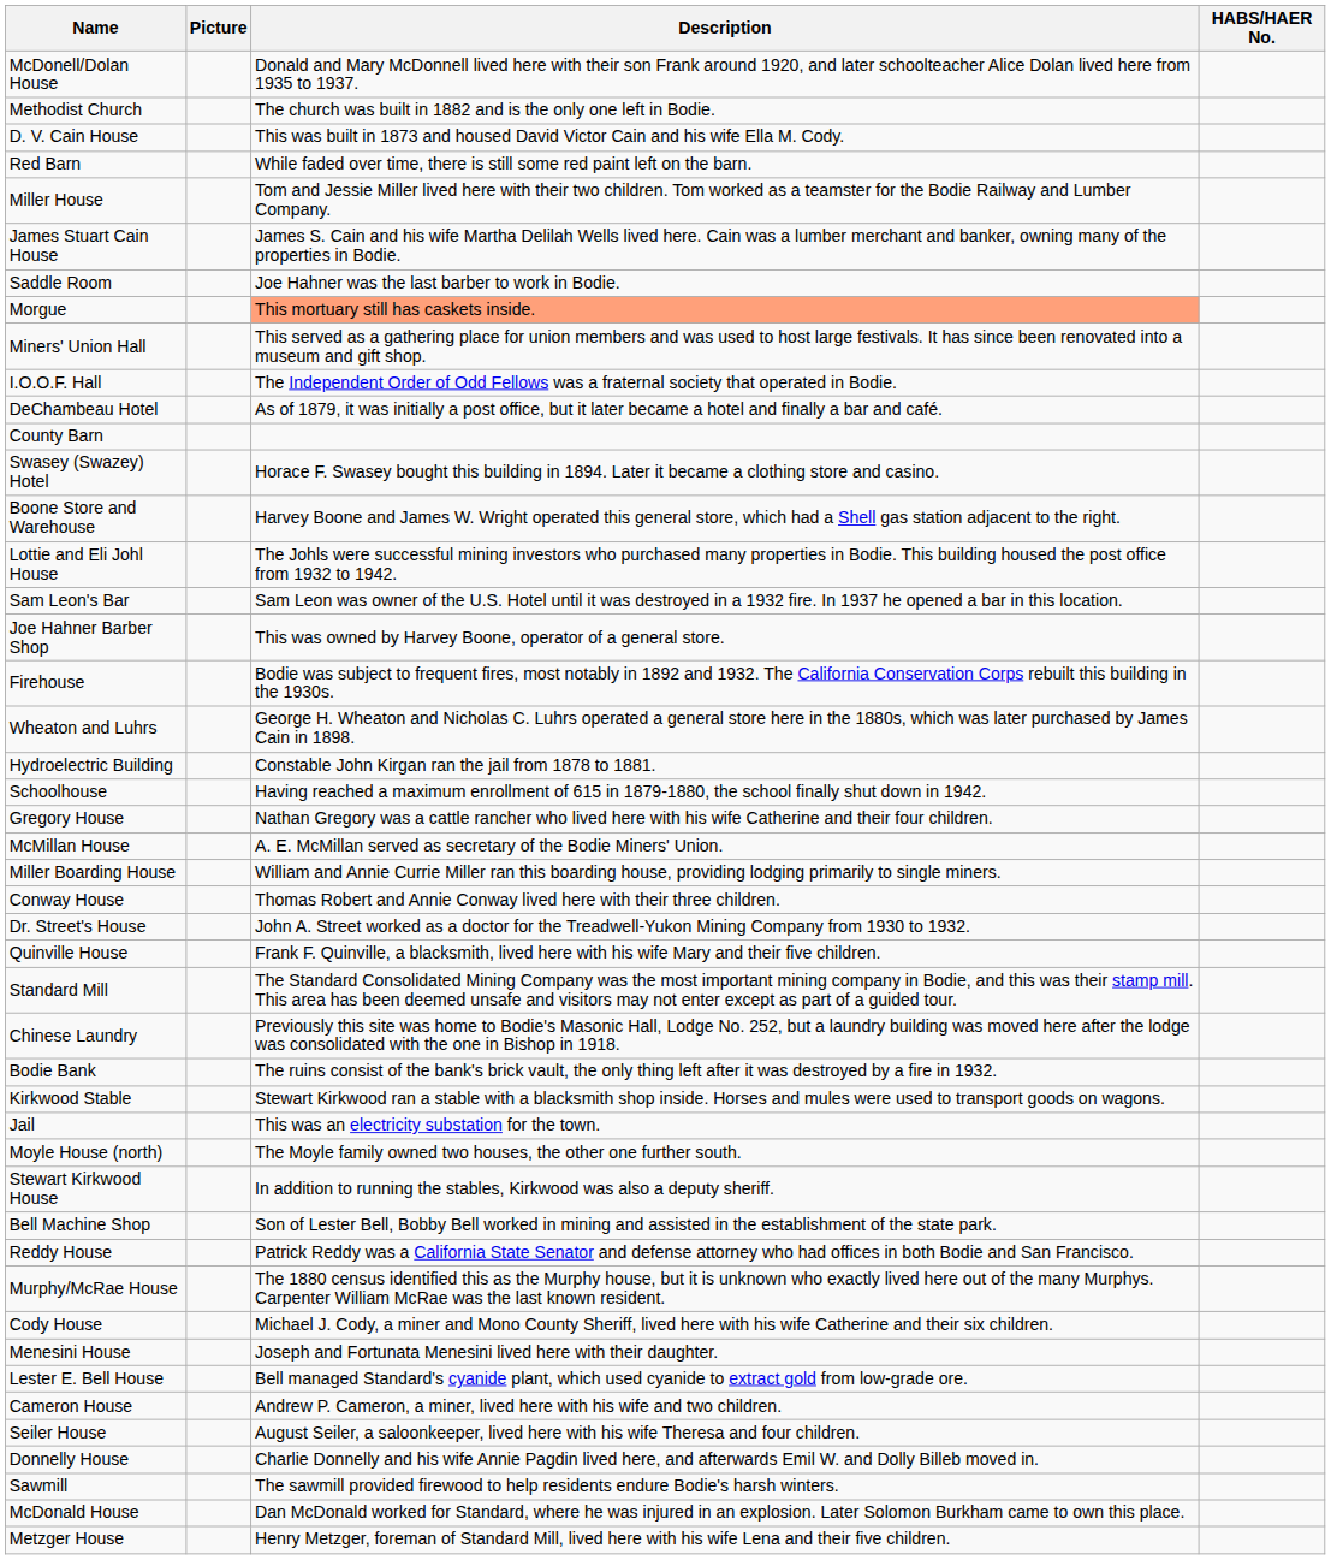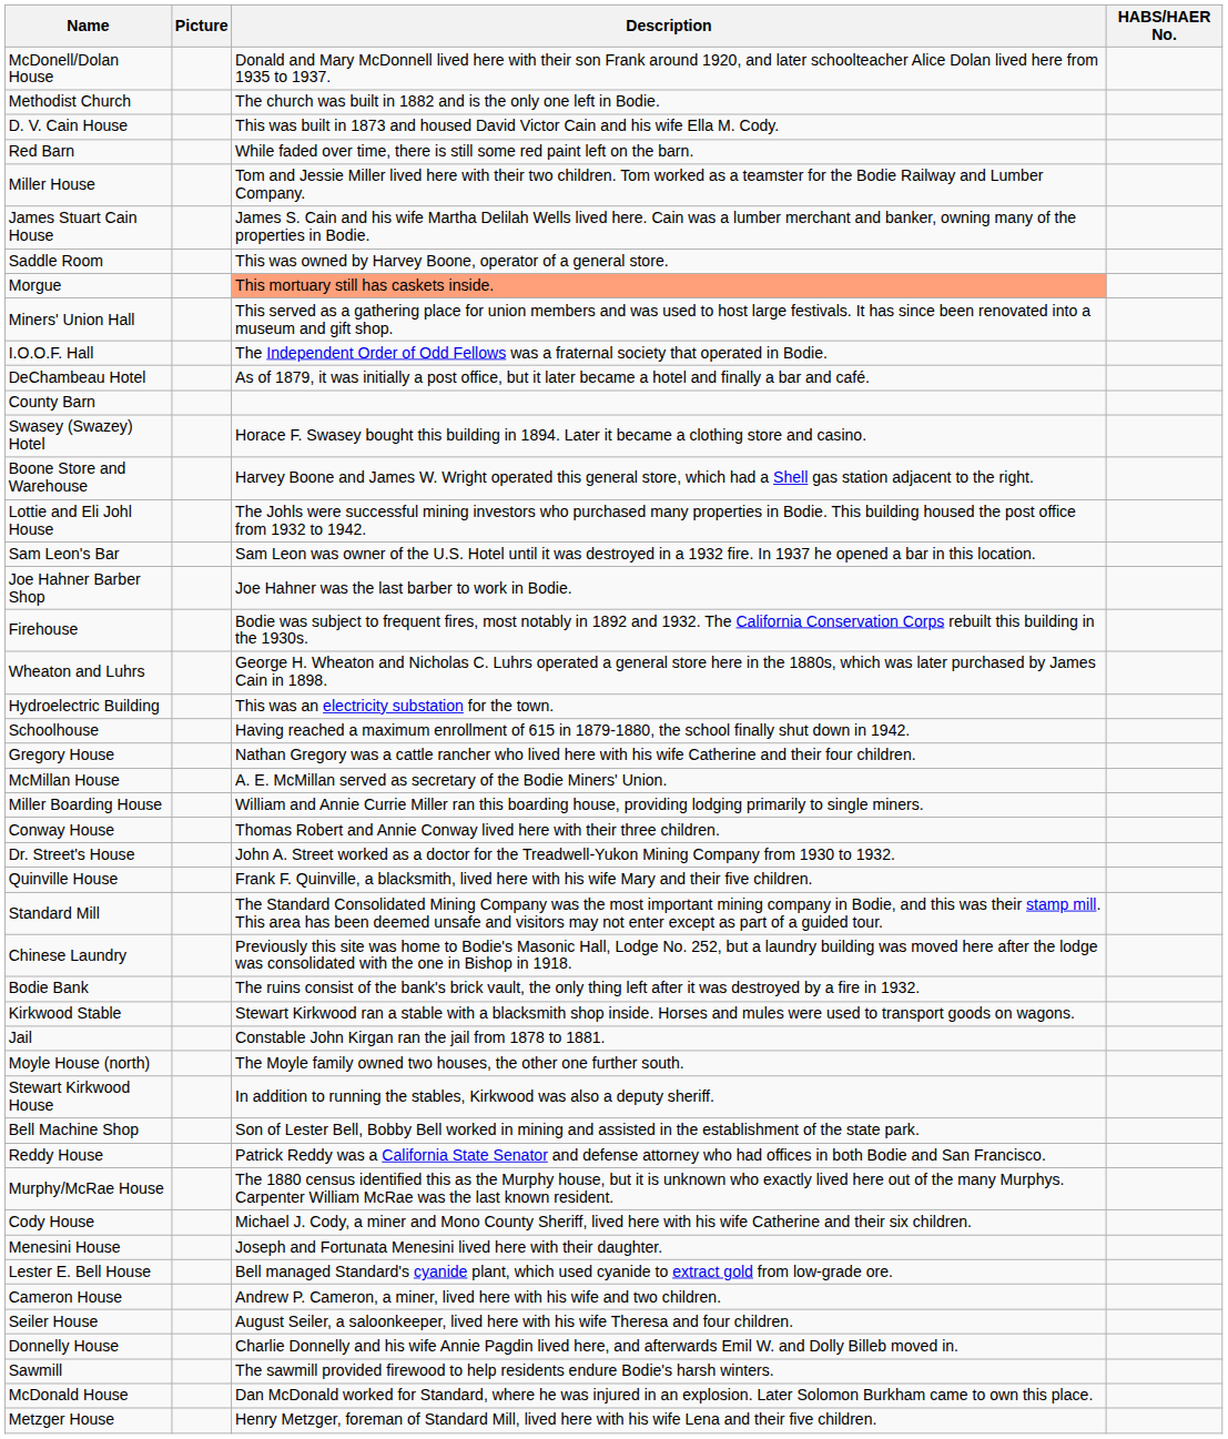Saddle Room | Description: Joe Hahner was the last barber to work in Bodie. -> This was owned by Harvey Boone, operator of a general store.
Joe Hahner Barber Shop | Description: This was owned by Harvey Boone, operator of a general store. -> Joe Hahner was the last barber to work in Bodie.
Hydroelectric Building | Description: Constable John Kirgan ran the jail from 1878 to 1881. -> This was an electricity substation for the town.
Jail | Description: This was an electricity substation for the town. -> Constable John Kirgan ran the jail from 1878 to 1881.
